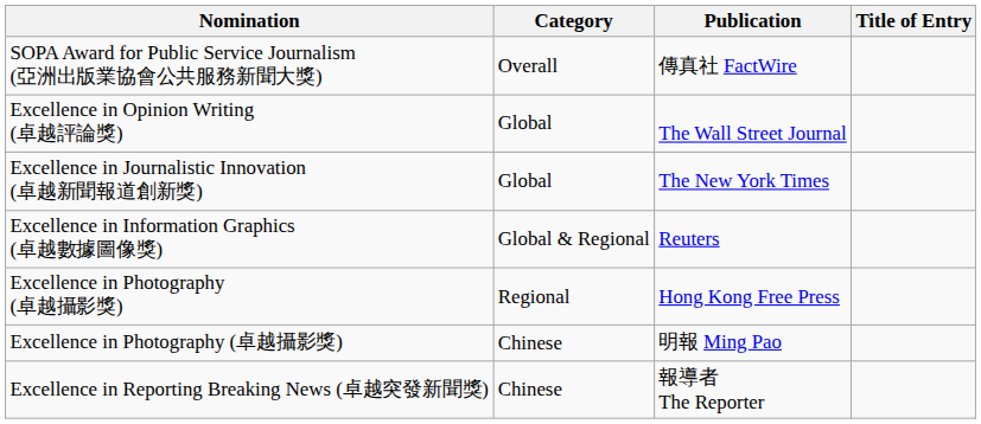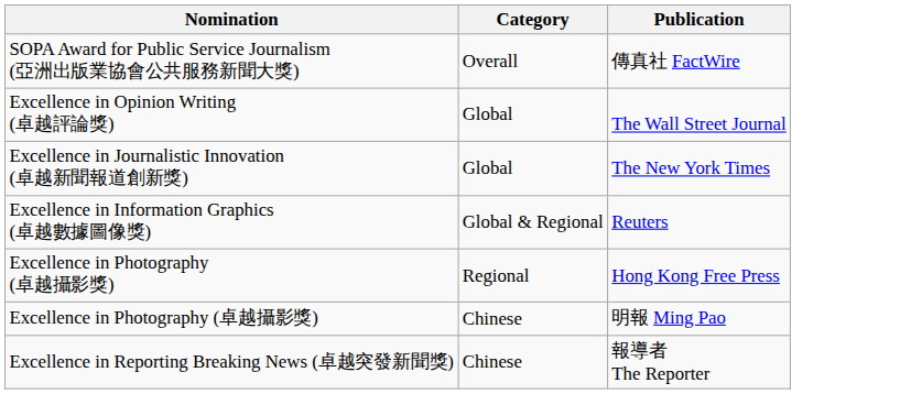- column: Title of Entry
